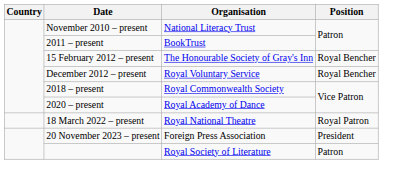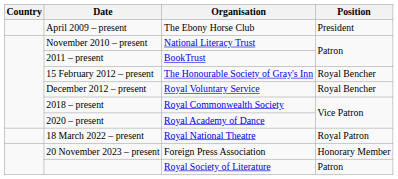+ row: April 2009 – present | The Ebony Horse Club | President
20 November 2023 – present | Position: President -> Honorary Member
